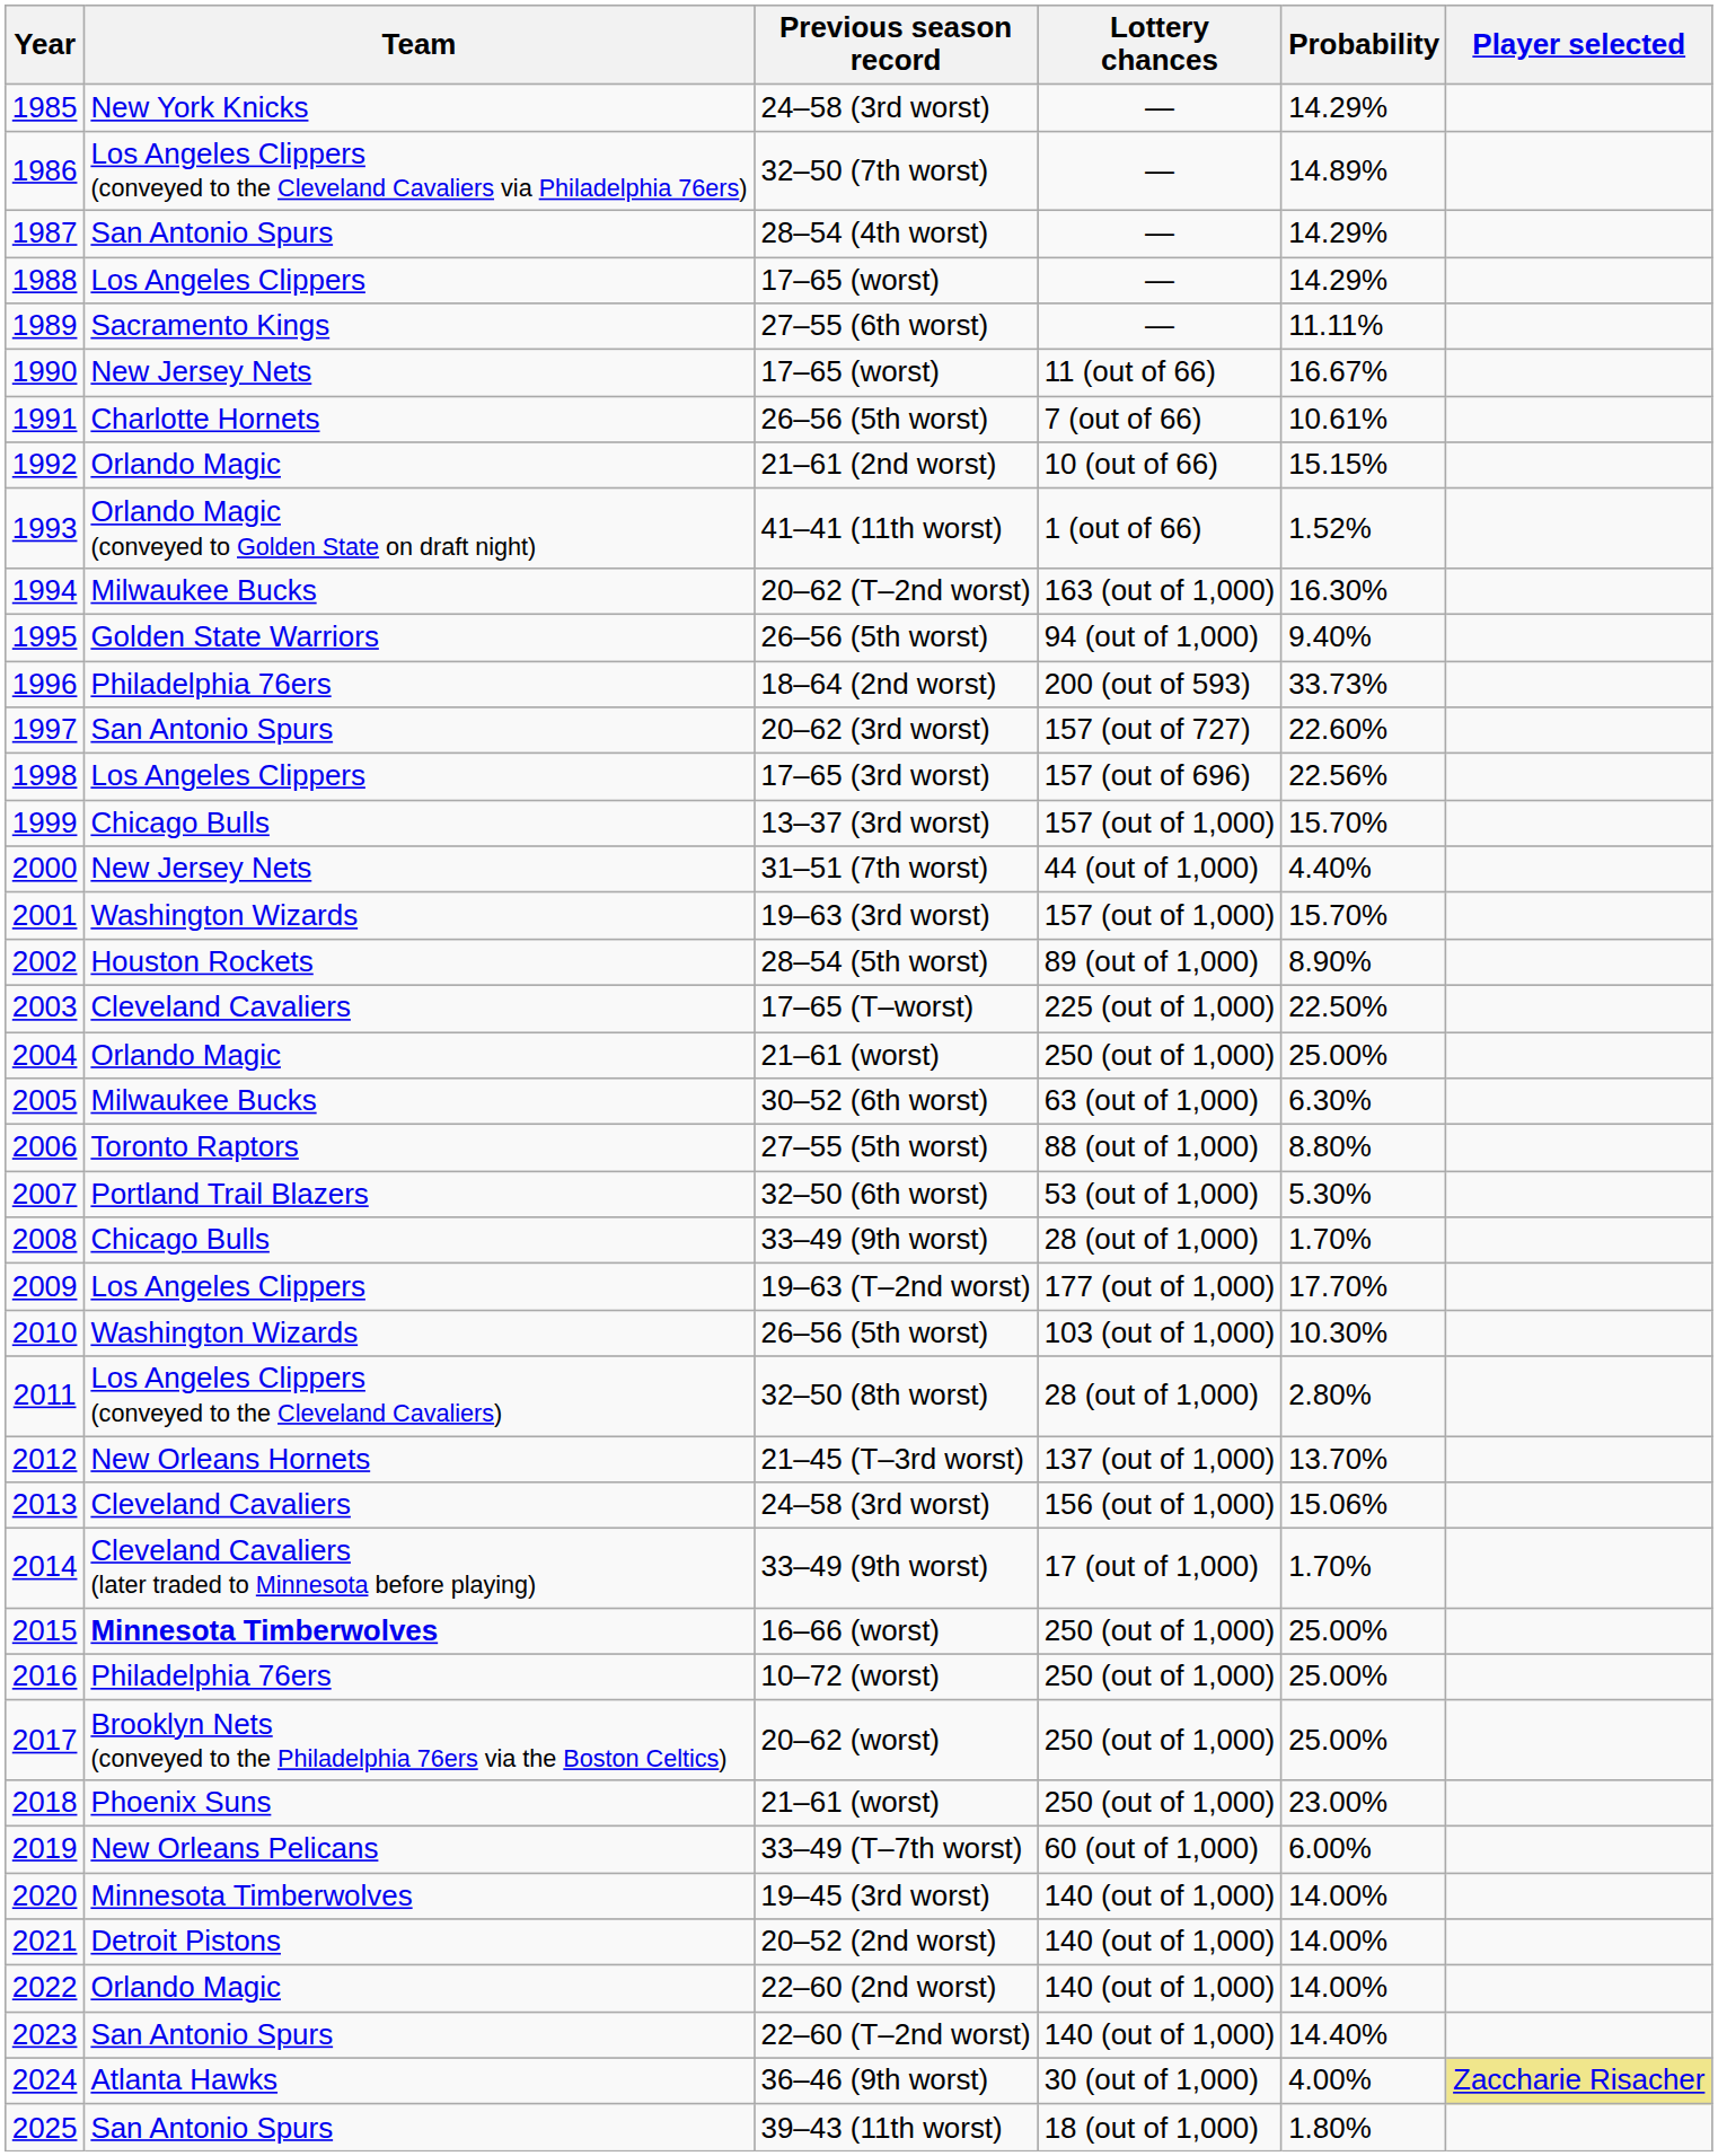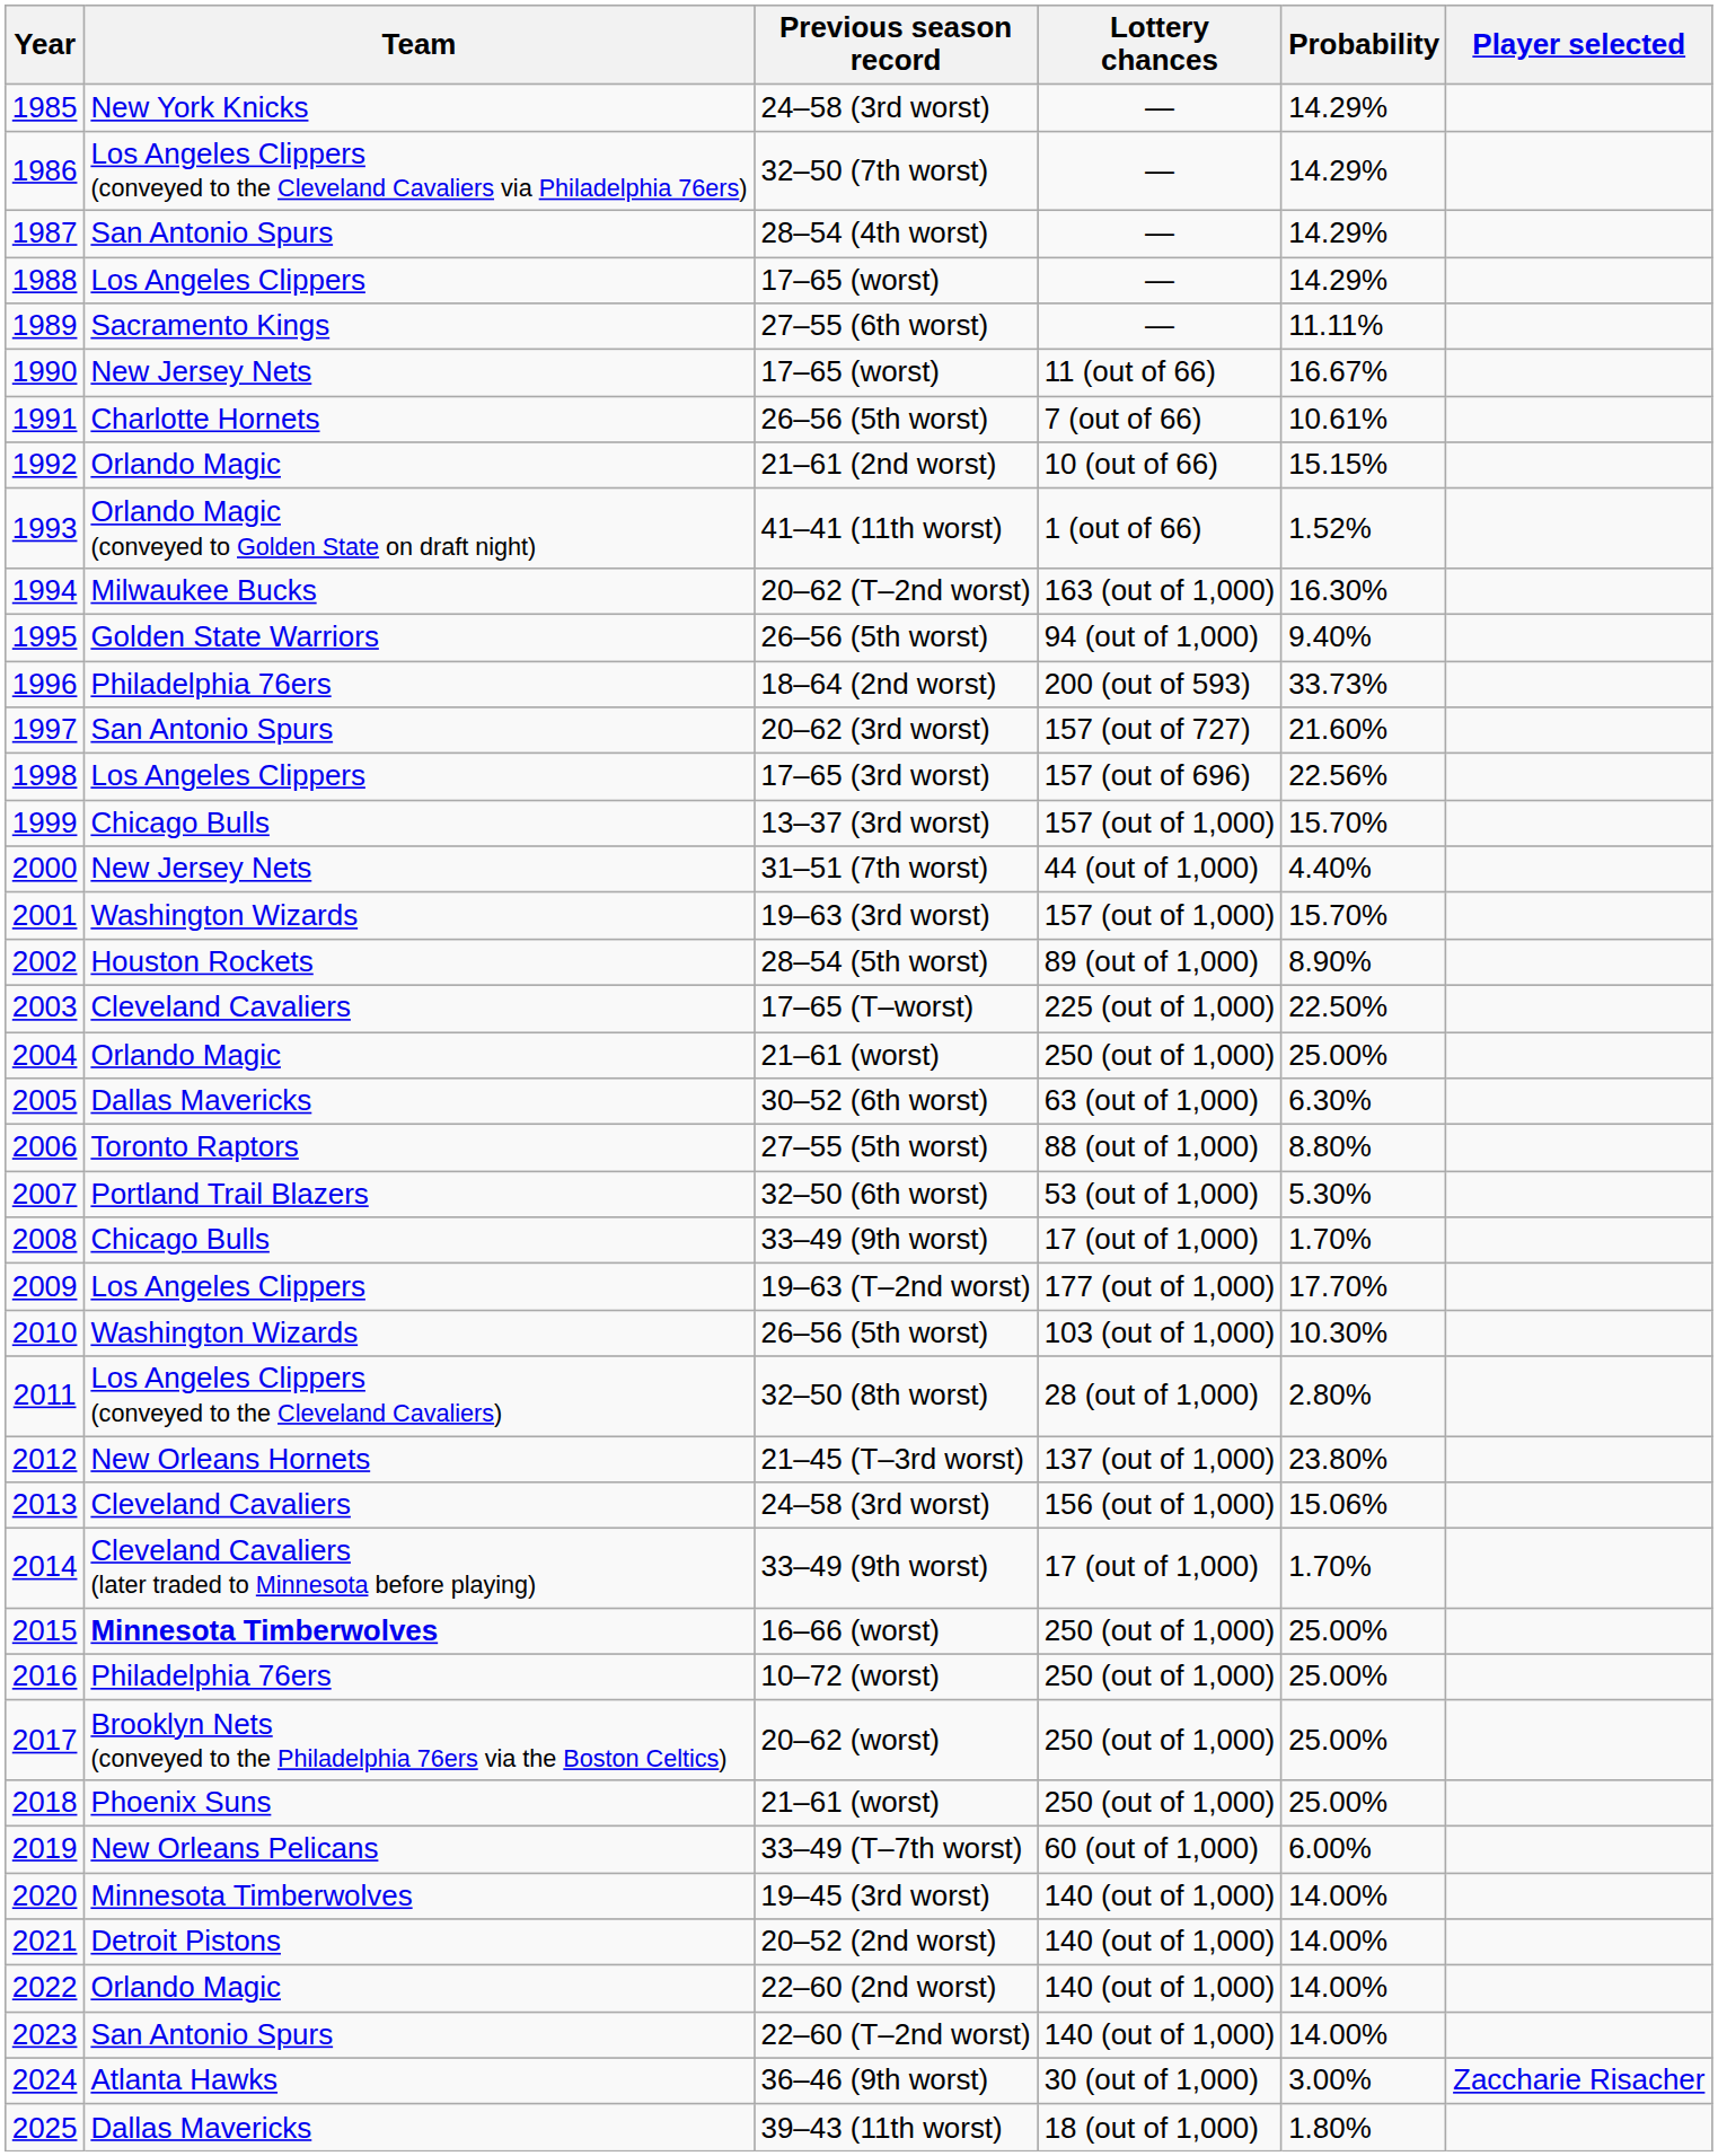1986 | Probability: 14.89% -> 14.29%
1997 | Probability: 22.60% -> 21.60%
2005 | Team: Milwaukee Bucks -> Dallas Mavericks
2008 | Lottery chances: 28 (out of 1,000) -> 17 (out of 1,000)
2012 | Probability: 13.70% -> 23.80%
2018 | Probability: 23.00% -> 25.00%
2023 | Probability: 14.40% -> 14.00%
2024 | Probability: 4.00% -> 3.00%
2024 | Player selected: khaki background -> no background
2025 | Team: San Antonio Spurs -> Dallas Mavericks
